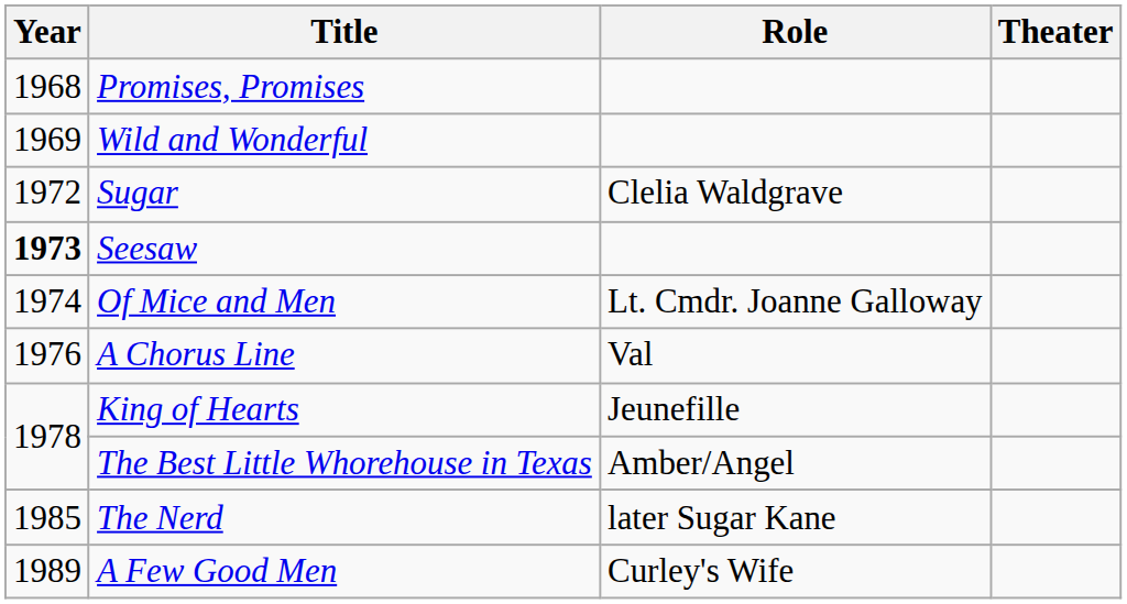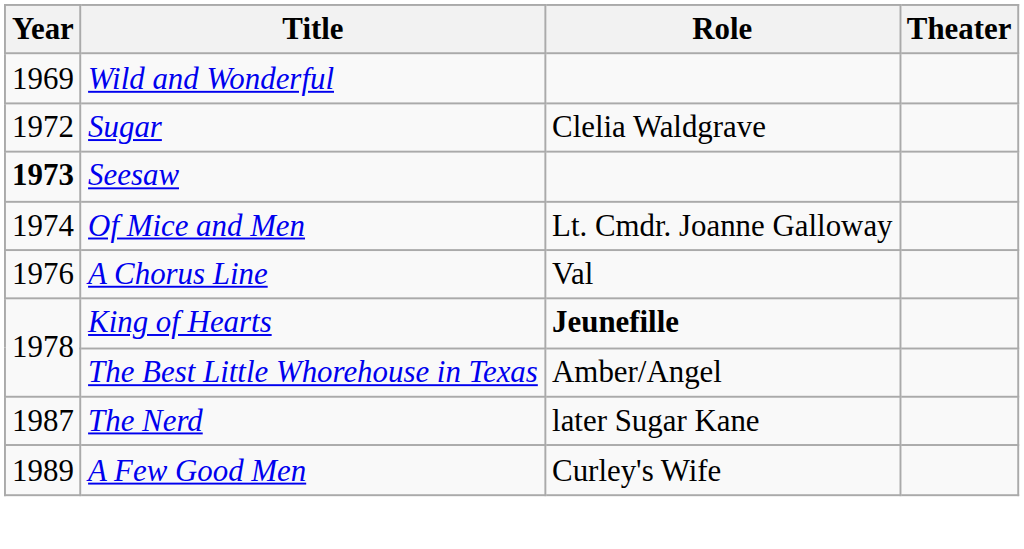- row: 1968 | Promises, Promises
King of Hearts | Role: normal -> bold
The Nerd | Year: 1985 -> 1987
